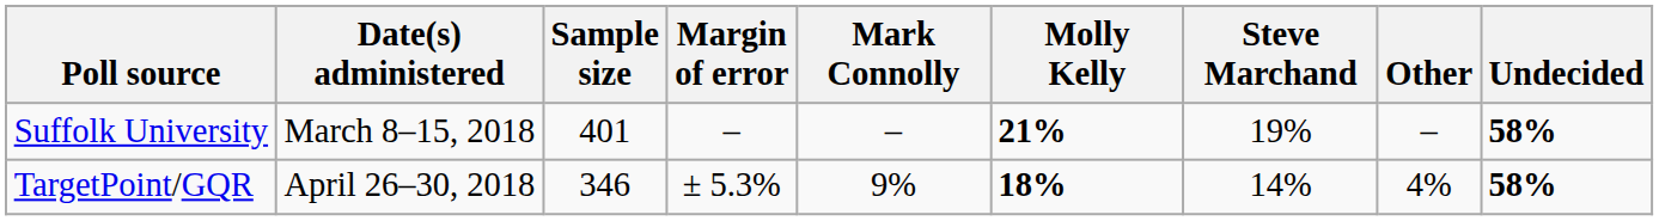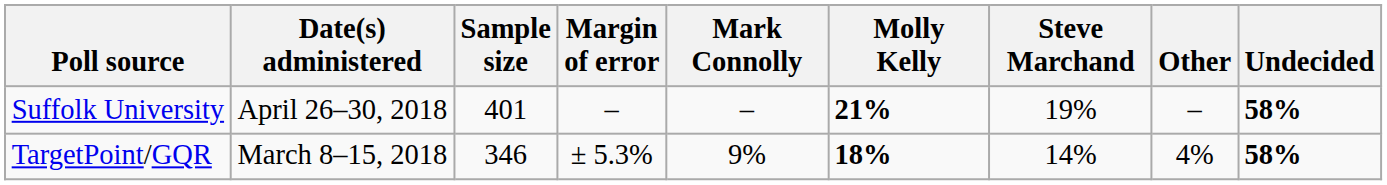Suffolk University | Date(s) administered: March 8–15, 2018 -> April 26–30, 2018
TargetPoint/GQR | Date(s) administered: April 26–30, 2018 -> March 8–15, 2018
